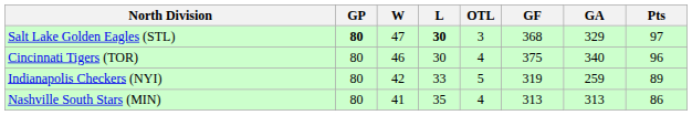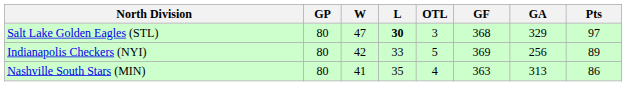Salt Lake Golden Eagles (STL) | GP: bold -> normal
- row: Cincinnati Tigers (TOR) | 80 | 46 | 30 | 4 | 375 | 340 | 96
Indianapolis Checkers (NYI) | GF: 319 -> 369
Indianapolis Checkers (NYI) | GA: 259 -> 256
Nashville South Stars (MIN) | GF: 313 -> 363
